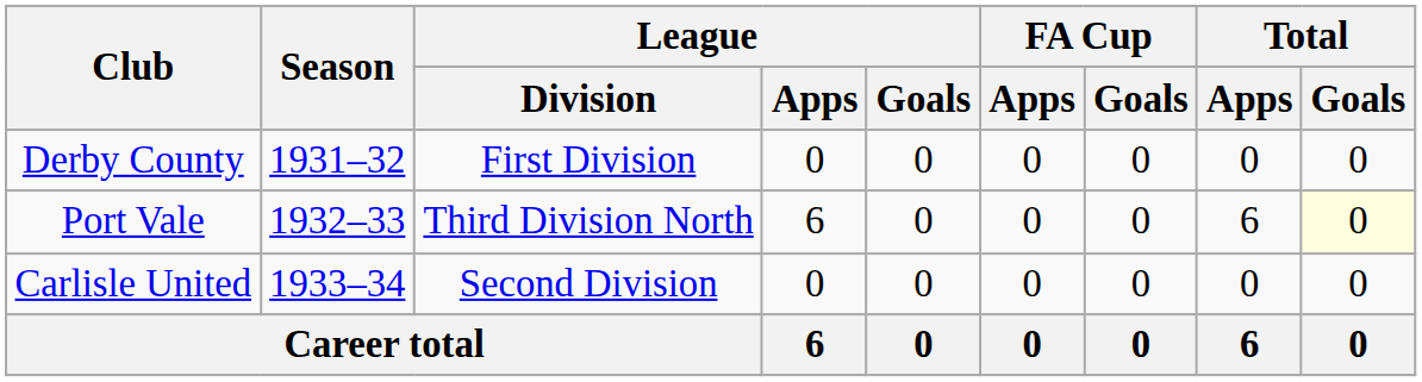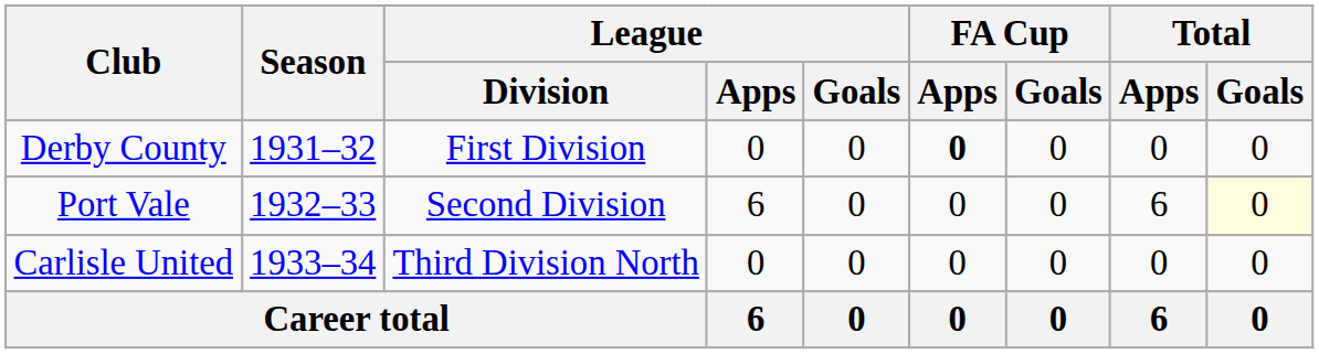Derby County | FA Cup / Apps: normal -> bold
Port Vale | League / Division: Third Division North -> Second Division
Carlisle United | League / Division: Second Division -> Third Division North
